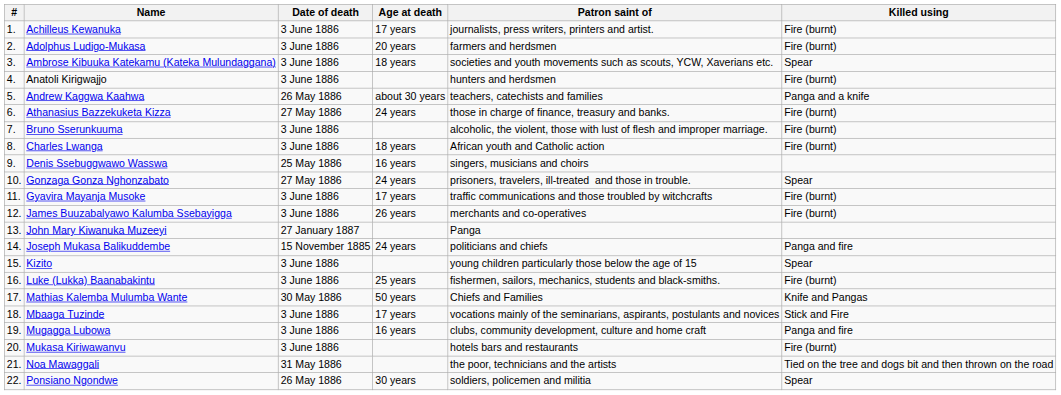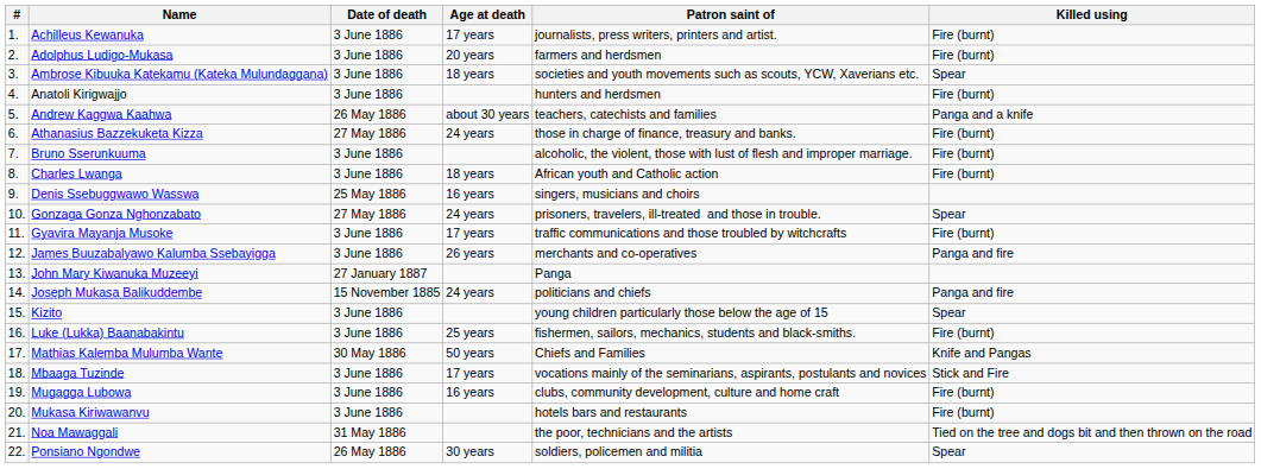James Buuzabalyawo Kalumba Ssebayigga | Killed using: Fire (burnt) -> Panga and fire
Mugagga Lubowa | Killed using: Panga and fire -> Fire (burnt)
